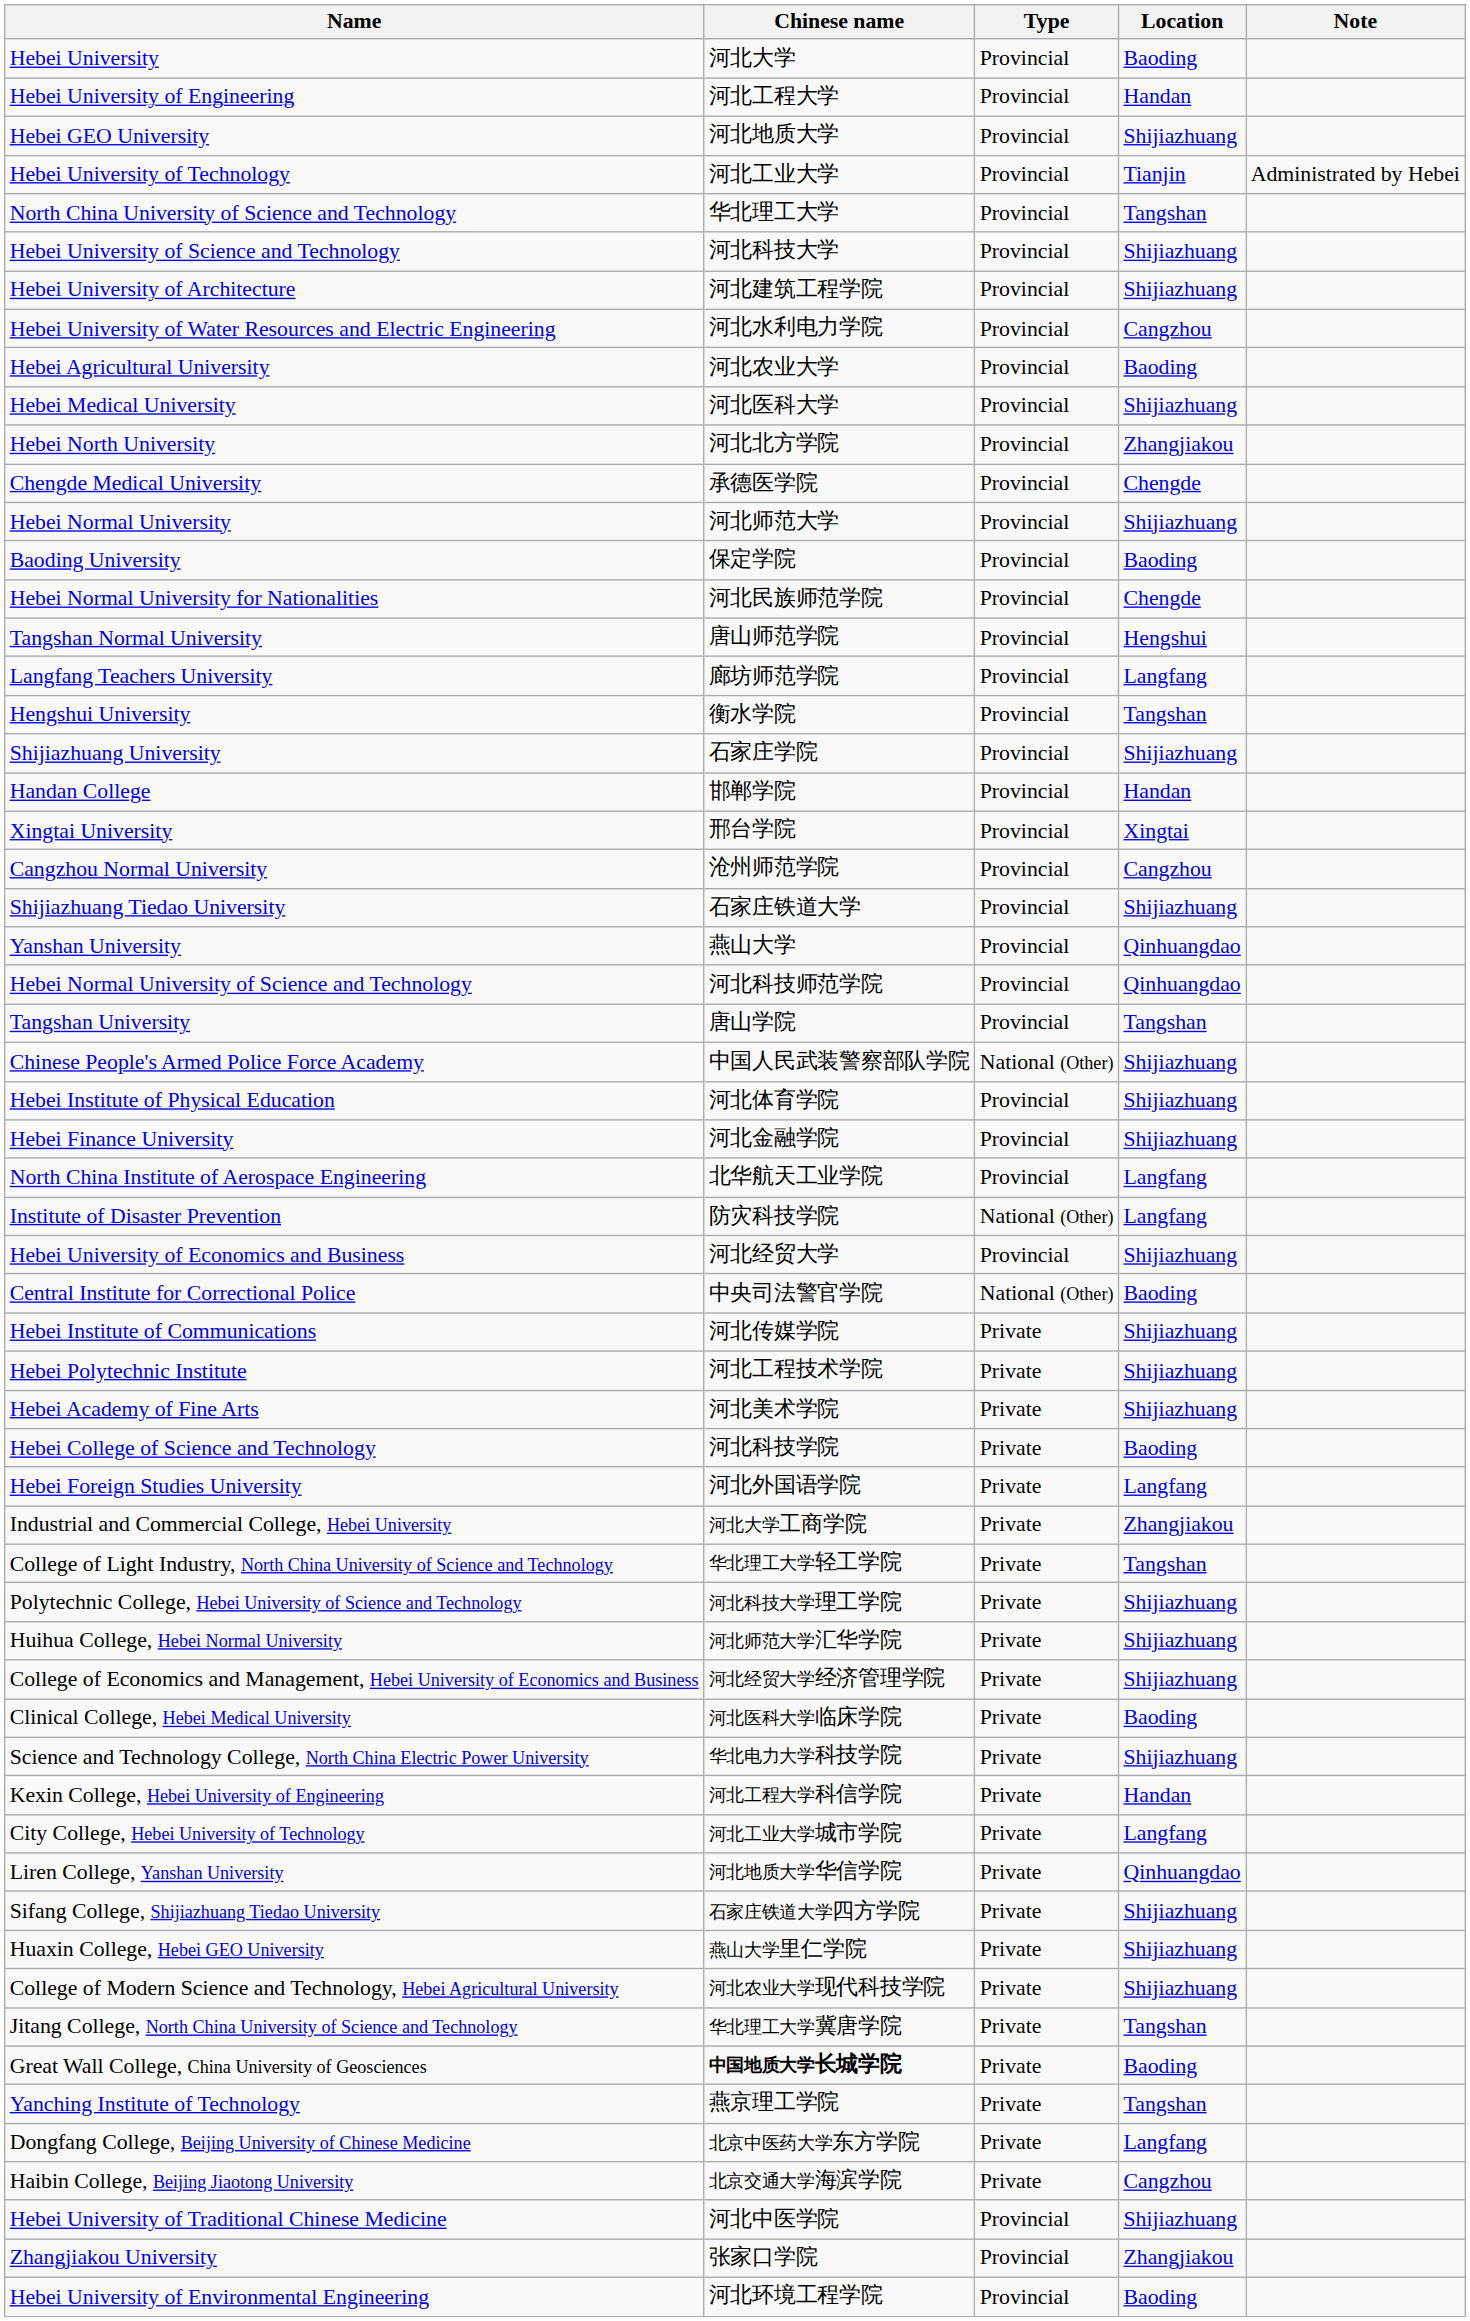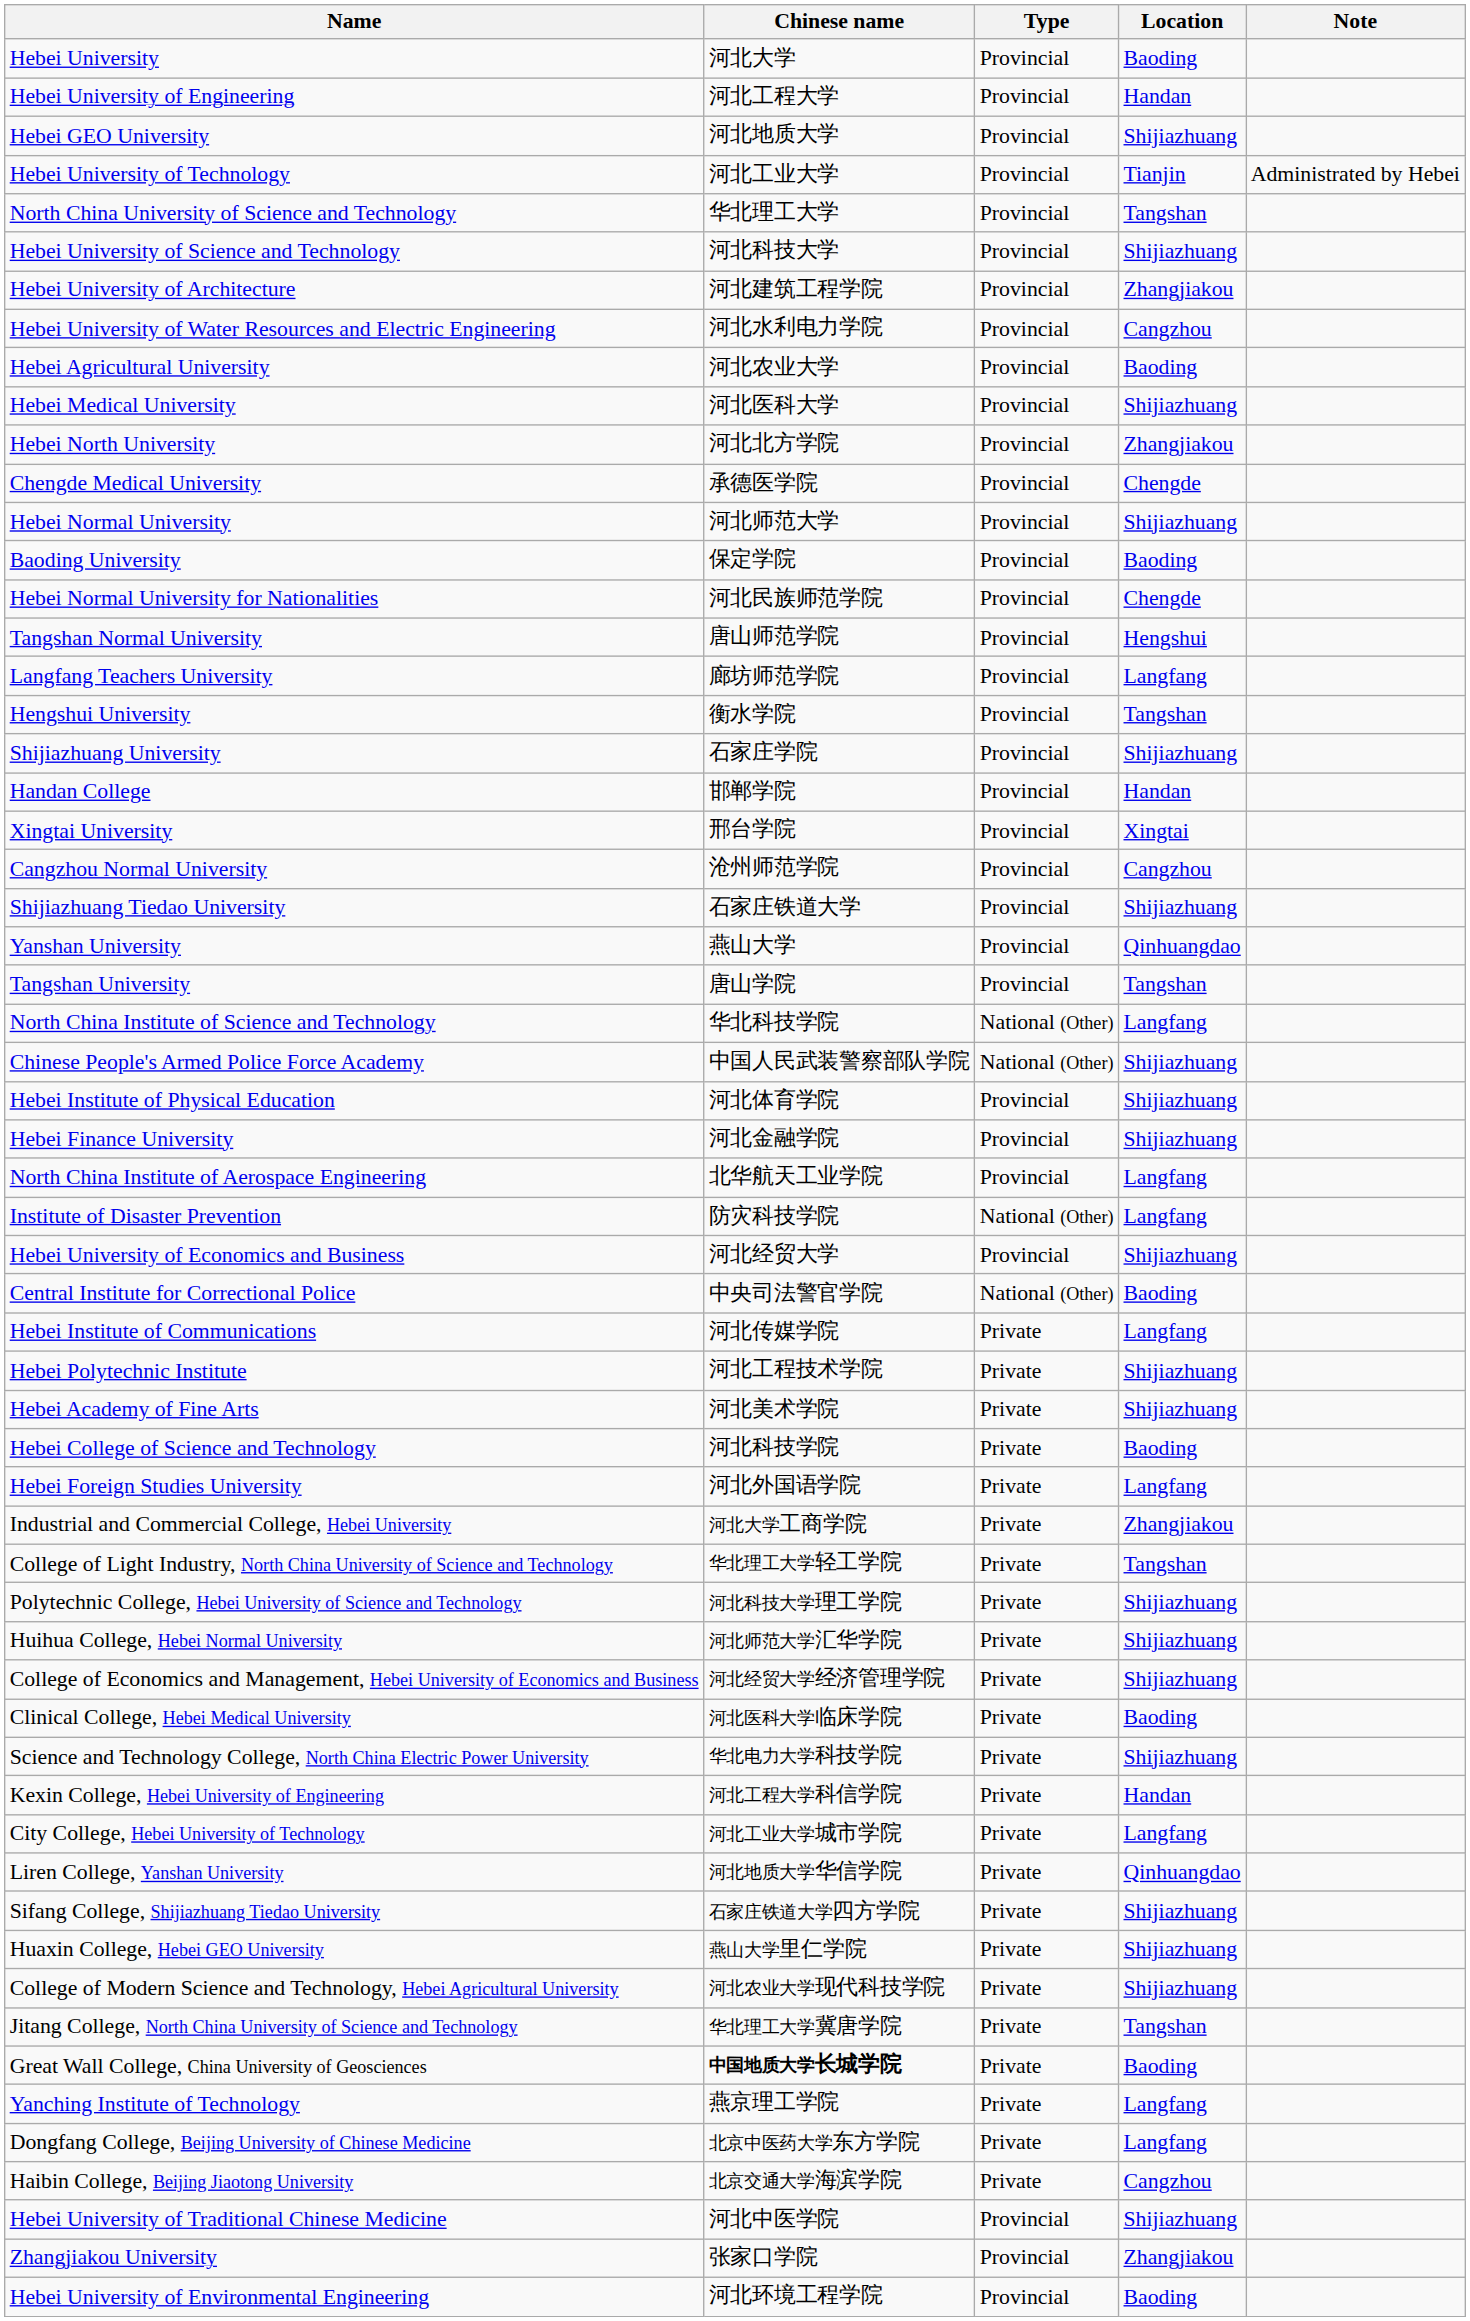Hebei University of Architecture | Location: Shijiazhuang -> Zhangjiakou
- row: Hebei Normal University of Science and Technology | 河北科技师范学院 | Provincial | Qinhuangdao
+ row: North China Institute of Science and Technology | 华北科技学院 | National (Other) | Langfang
Hebei Institute of Communications | Location: Shijiazhuang -> Langfang
Yanching Institute of Technology | Location: Tangshan -> Langfang
